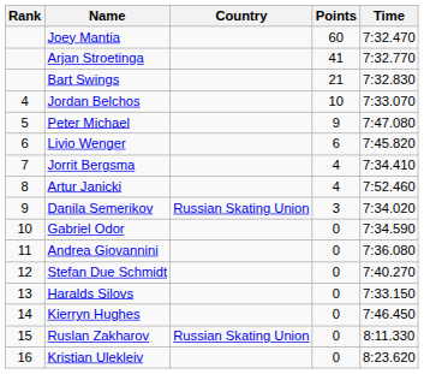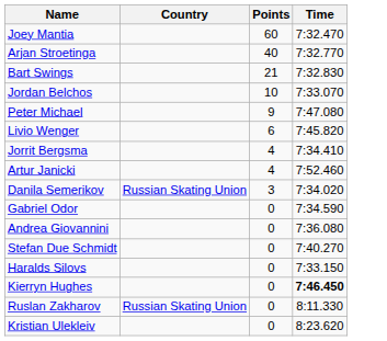- column: Rank | 4 | 5 | 6 | 7 | 8 | 9 | 10 | 11 | 12 | 13 | 14 | 15 | 16
Arjan Stroetinga | Points: 41 -> 40
Kierryn Hughes | Time: normal -> bold
